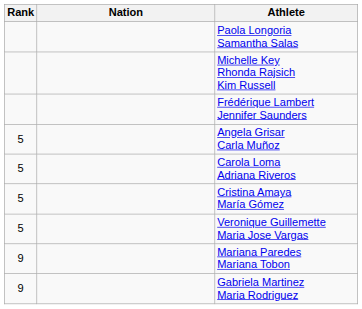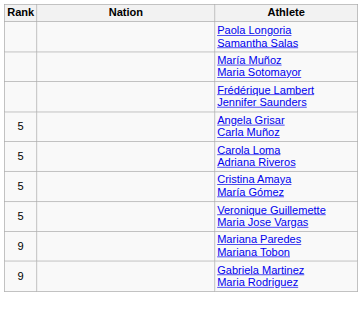- row: Michelle Key Rhonda Rajsich Kim Russell
+ row: María Muñoz Maria Sotomayor
